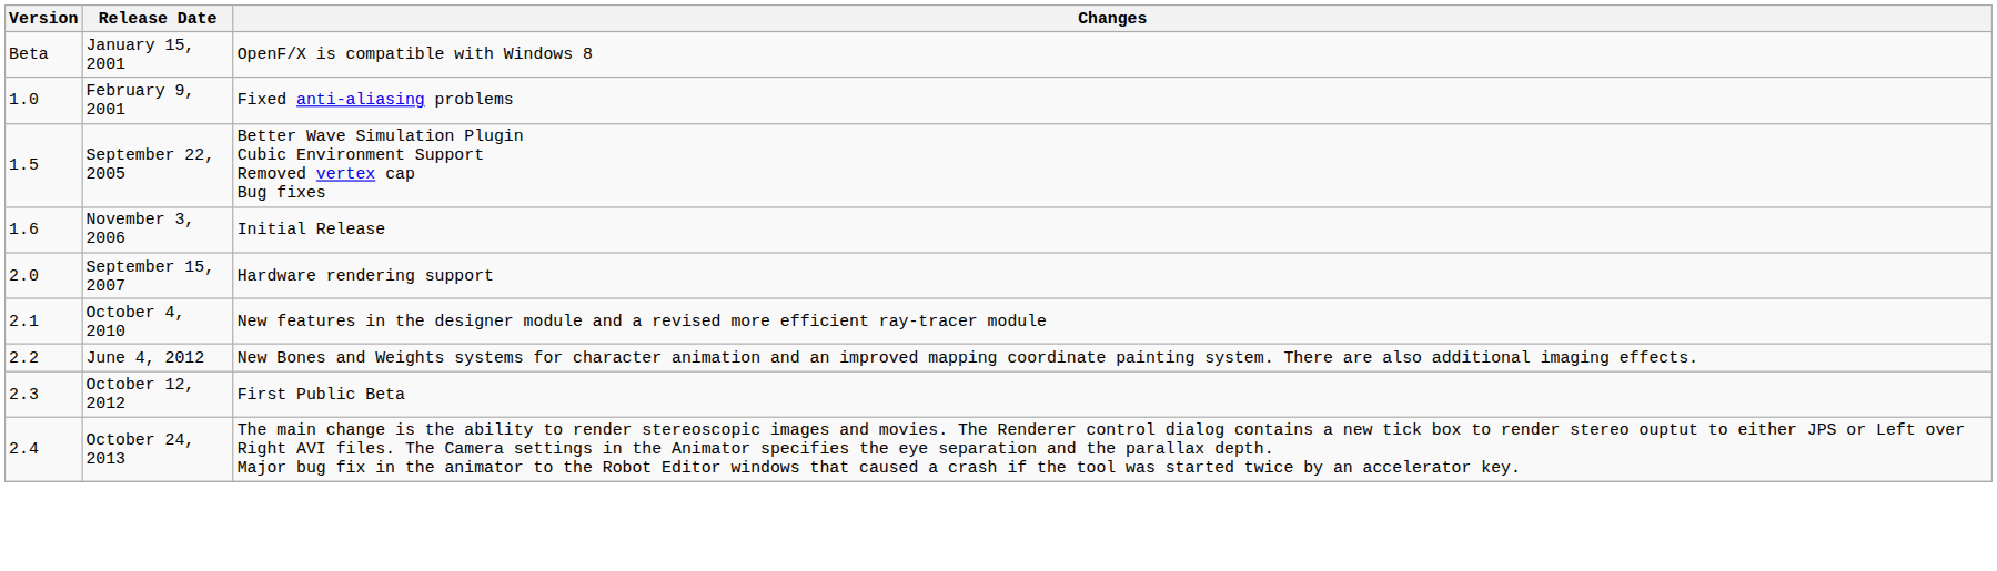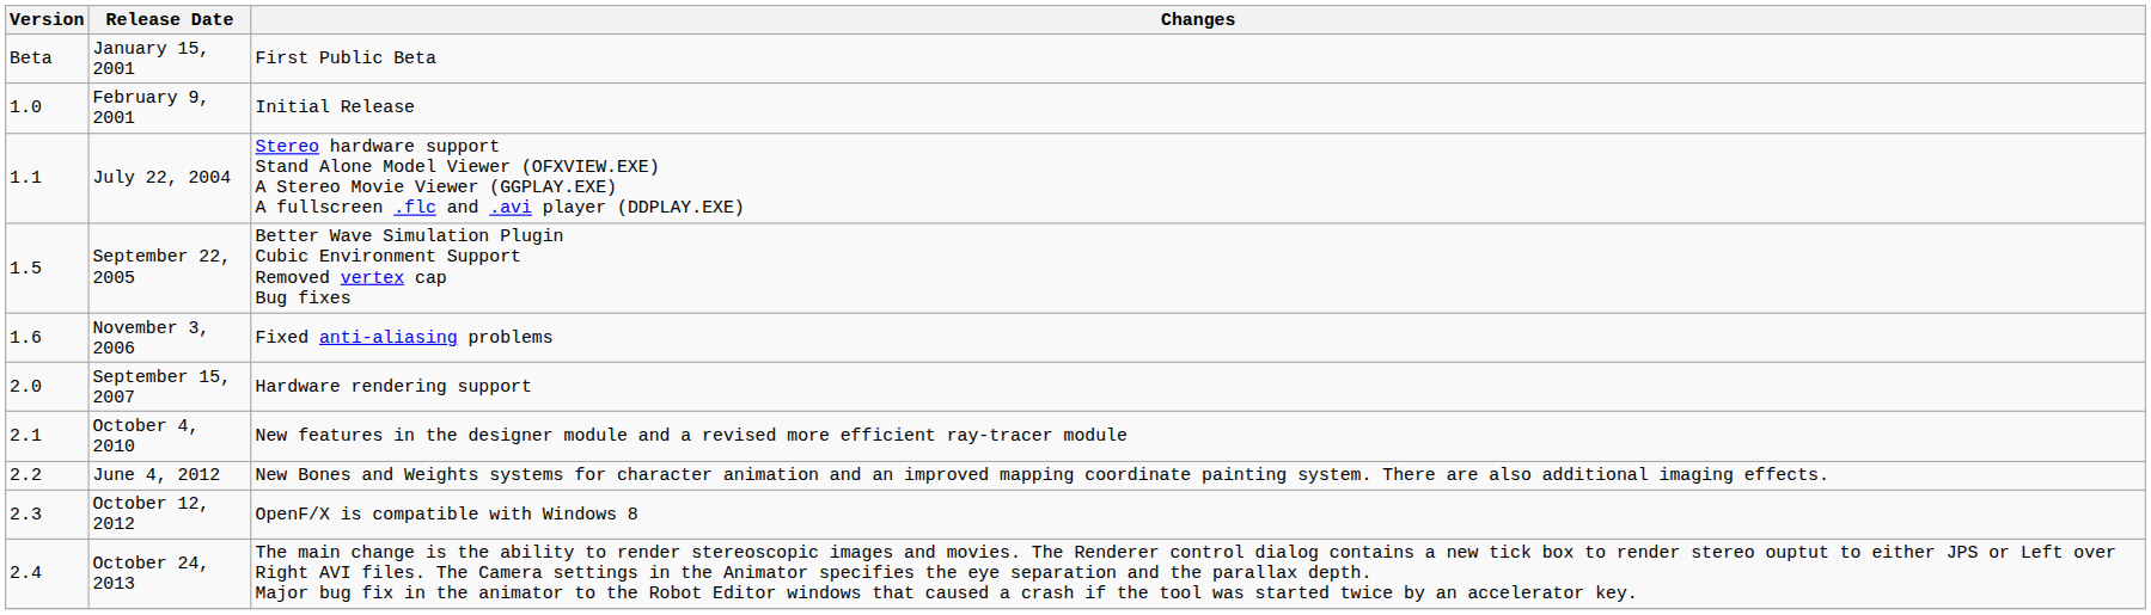January 15, 2001 | Changes: OpenF/X is compatible with Windows 8 -> First Public Beta
February 9, 2001 | Changes: Fixed anti-aliasing problems -> Initial Release
+ row: 1.1 | July 22, 2004 | Stereo hardware support Stand Alone Model Viewer (OFXVIEW.EXE) A Stereo Movie Viewer (GGPLAY.EXE) A fullscreen .flc and .avi player (DDPLAY.EXE)
November 3, 2006 | Changes: Initial Release -> Fixed anti-aliasing problems
October 12, 2012 | Changes: First Public Beta -> OpenF/X is compatible with Windows 8
